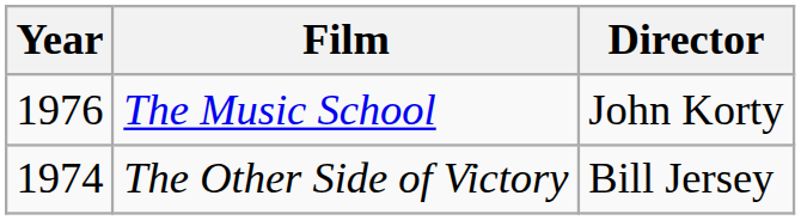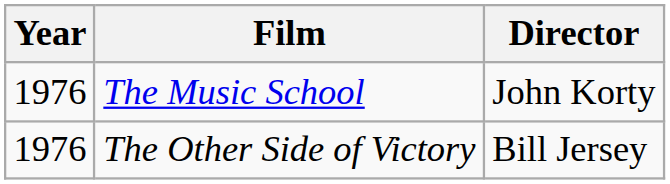The Other Side of Victory | Year: 1974 -> 1976
